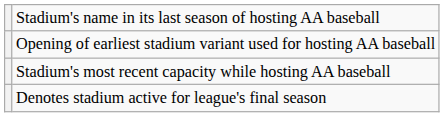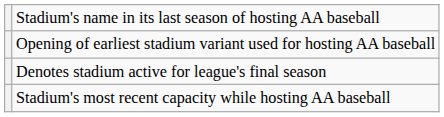rows swapped: Stadium's most recent capacity while hosting AA baseball <-> Denotes stadium active for league's final season
